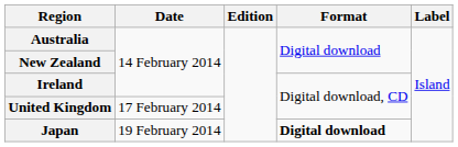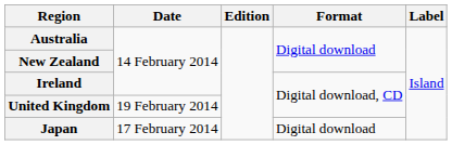United Kingdom | Date: 17 February 2014 -> 19 February 2014
Japan | Date: 19 February 2014 -> 17 February 2014
Japan | Format: bold -> normal
